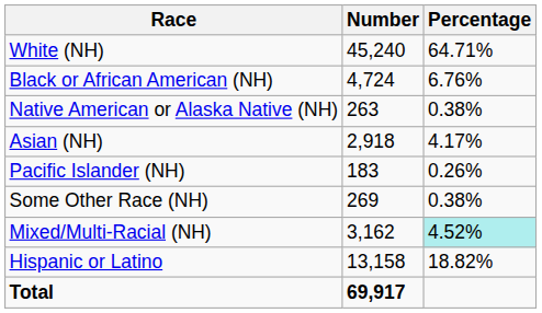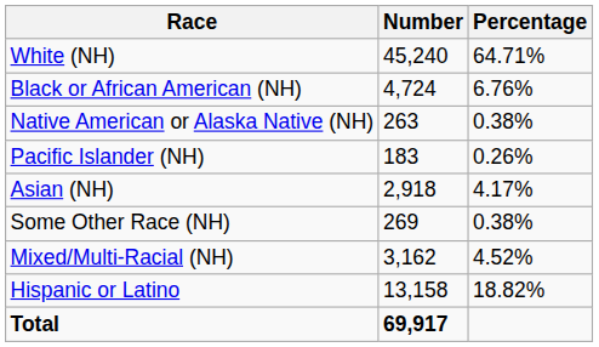rows swapped: Asian (NH) <-> Pacific Islander (NH)
Mixed/Multi-Racial (NH) | Percentage: paleturquoise background -> no background
